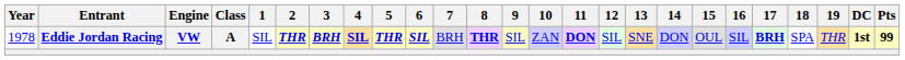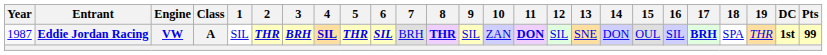Eddie Jordan Racing | Year: 1978 -> 1987
